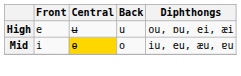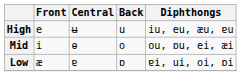High | Diphthongs: ou, ɒu, ei, æi -> iu, eu, æu, ɐu
Mid | Central: gold background -> no background
Mid | Diphthongs: iu, eu, æu, ɐu -> ou, ɒu, ei, æi
+ row: Low | æ | ɐ | ɒ | ɐi, ui, oi, ɒi
